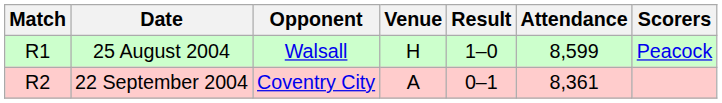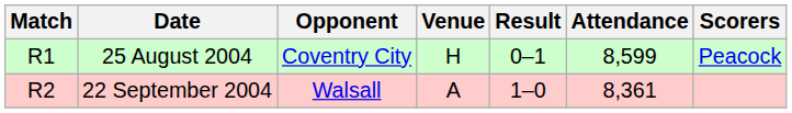25 August 2004 | Opponent: Walsall -> Coventry City
25 August 2004 | Result: 1–0 -> 0–1
22 September 2004 | Opponent: Coventry City -> Walsall
22 September 2004 | Result: 0–1 -> 1–0
